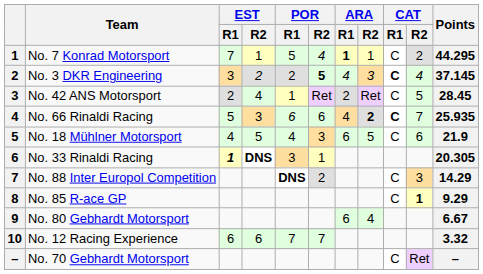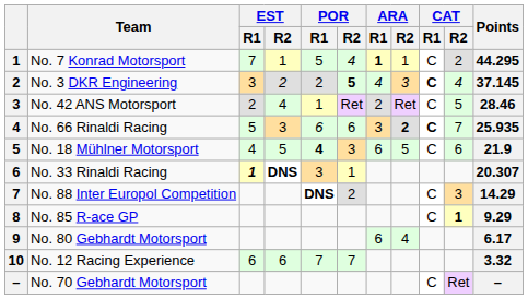No. 42 ANS Motorsport | Points: 28.45 -> 28.46
No. 66 Rinaldi Racing | ARA / R1: 4 -> 3
No. 18 Mühlner Motorsport | POR / R1: normal -> bold
No. 33 Rinaldi Racing | Points: 20.305 -> 20.307
No. 80 Gebhardt Motorsport | Points: 6.67 -> 6.17
